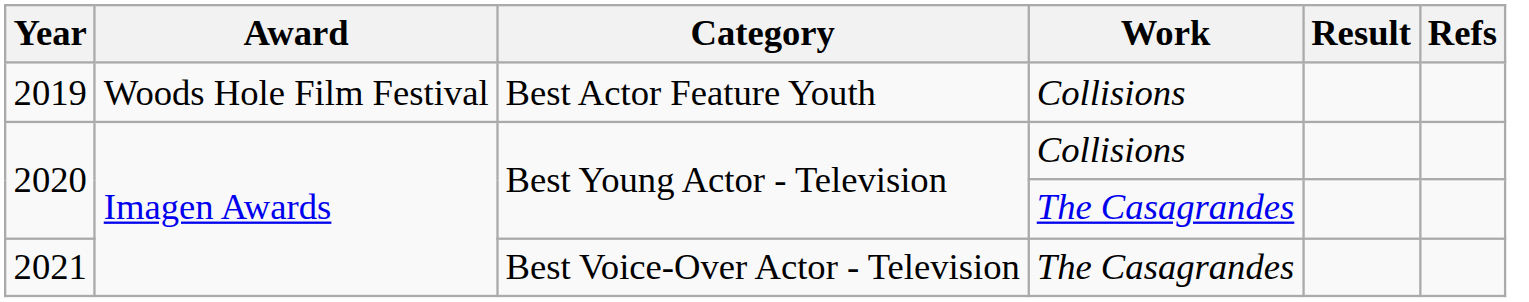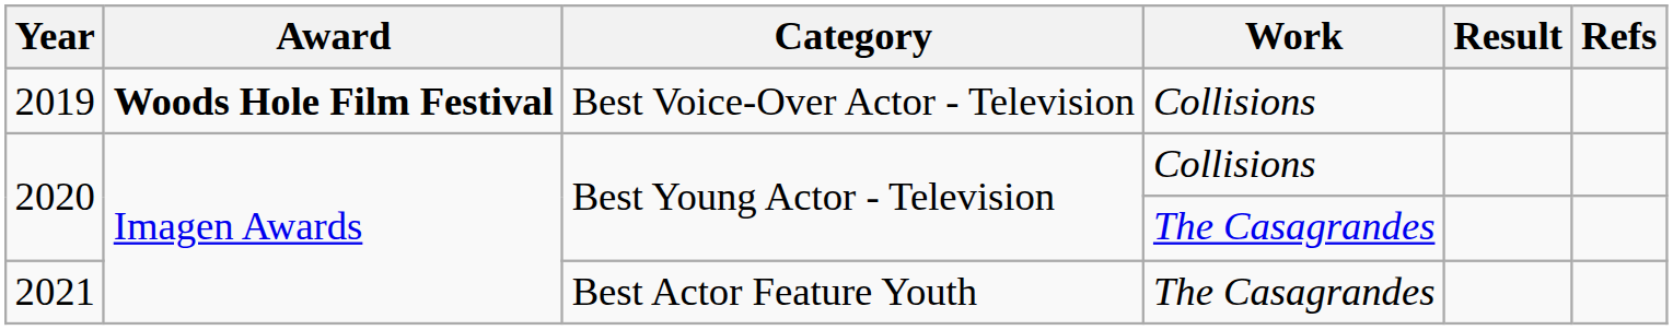2019 | Award: normal -> bold
2019 | Category: Best Actor Feature Youth -> Best Voice-Over Actor - Television
2021 | Category: Best Voice-Over Actor - Television -> Best Actor Feature Youth
